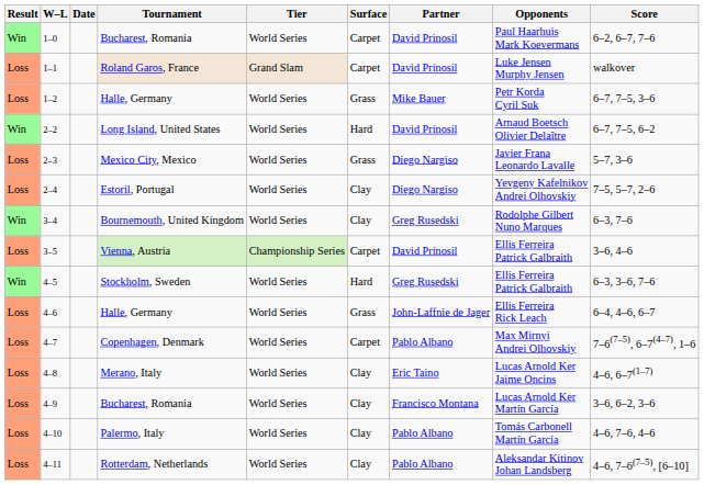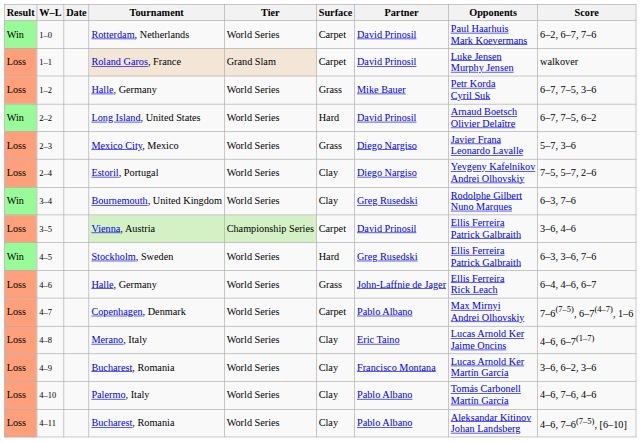1–0 | Tournament: Bucharest, Romania -> Rotterdam, Netherlands
4–11 | Tournament: Rotterdam, Netherlands -> Bucharest, Romania
